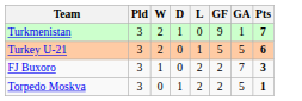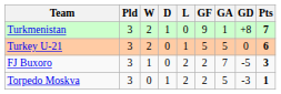+ column: GD | +8 | 0 | -5 | -3
